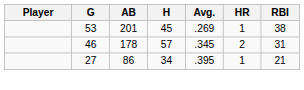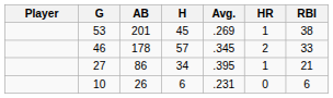46 | RBI: 31 -> 33
+ row: 10 | 26 | 6 | .231 | 0 | 6
